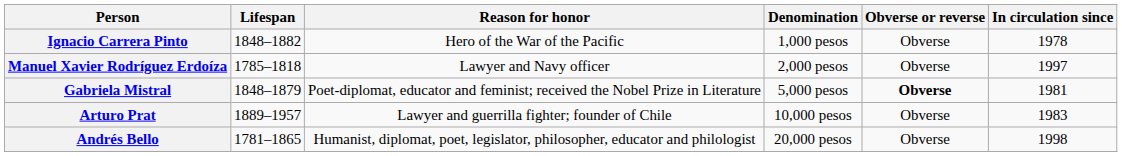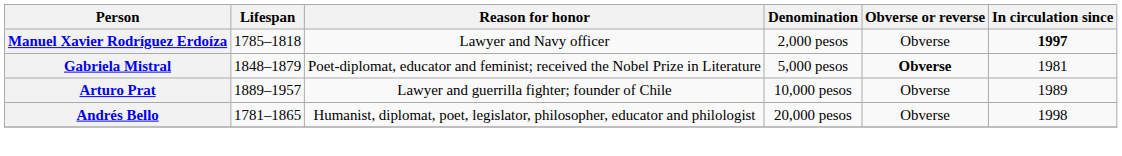- row: Ignacio Carrera Pinto | 1848–1882 | Hero of the War of the Pacific | 1,000 pesos | Obverse | 1978
Manuel Xavier Rodríguez Erdoíza | In circulation since: normal -> bold
Arturo Prat | In circulation since: 1983 -> 1989
